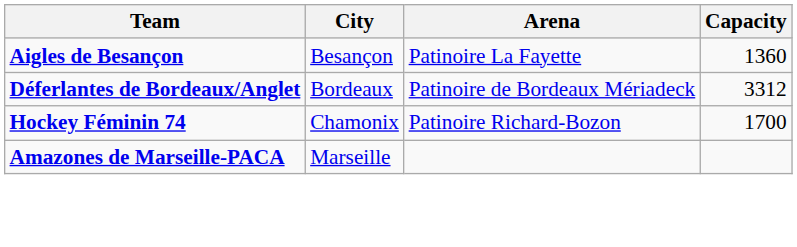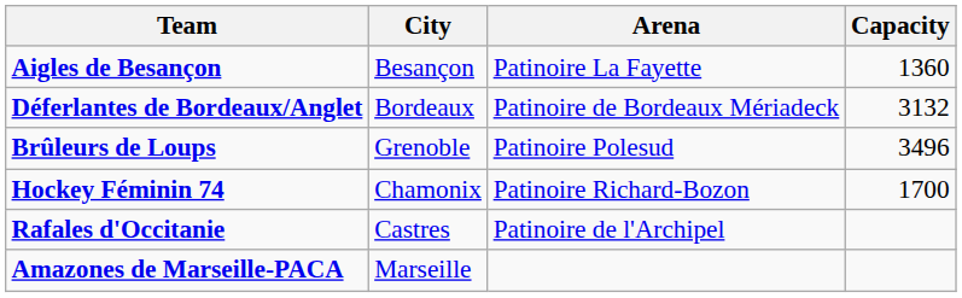Déferlantes de Bordeaux/Anglet | Capacity: 3312 -> 3132
+ row: Brûleurs de Loups | Grenoble | Patinoire Polesud | 3496
+ row: Rafales d'Occitanie | Castres | Patinoire de l'Archipel
